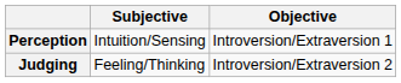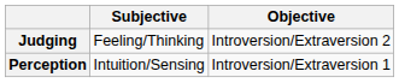rows swapped: Perception <-> Judging
